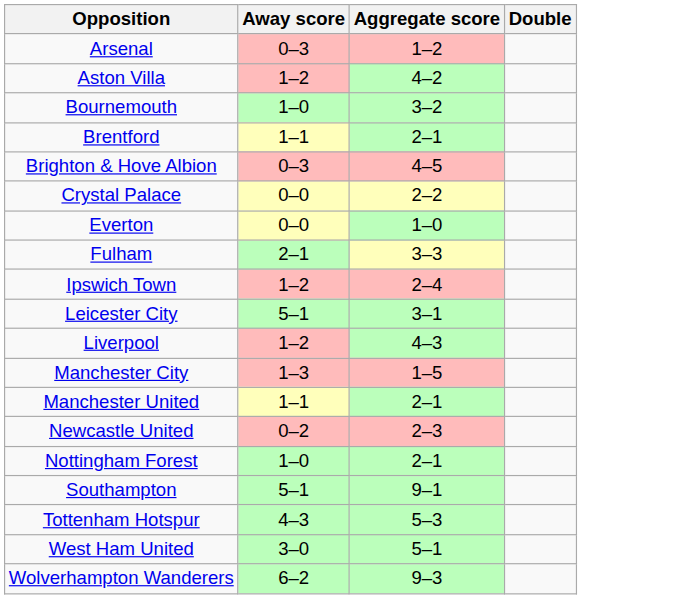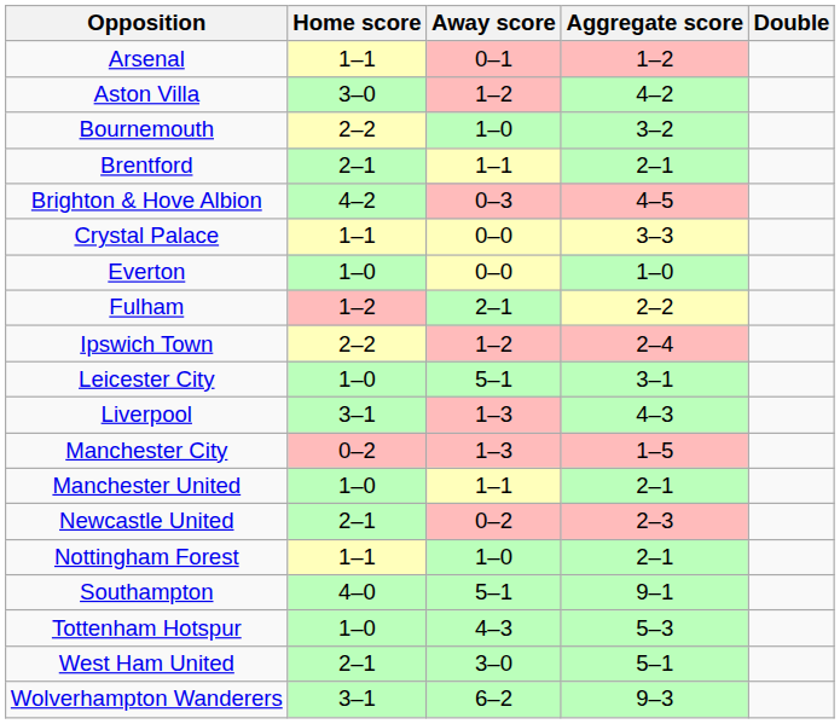+ column: Home score | 1–1 | 3–0 | 2–2 | 2–1 | 4–2 | 1–1 | 1–0 | 1–2 | 2–2 | 1–0 | 3–1 | 0–2 | 1–0 | 2–1 | 1–1 | 4–0 | 1–0 | 2–1 | 3–1
Arsenal | Away score: 0–3 -> 0–1
Crystal Palace | Aggregate score: 2–2 -> 3–3
Fulham | Aggregate score: 3–3 -> 2–2
Liverpool | Away score: 1–2 -> 1–3
